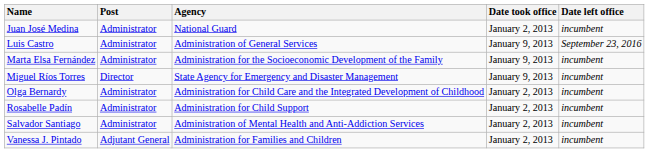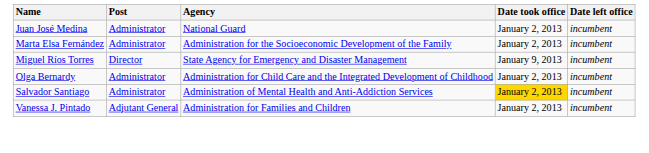- row: Luis Castro | Administrator | Administration of General Services | January 9, 2013 | September 23, 2016
Marta Elsa Fernández | Date took office: January 9, 2013 -> January 2, 2013
- row: Rosabelle Padín | Administrator | Administration for Child Support | January 2, 2013 | incumbent
Salvador Santiago | Date took office: no background -> gold background
